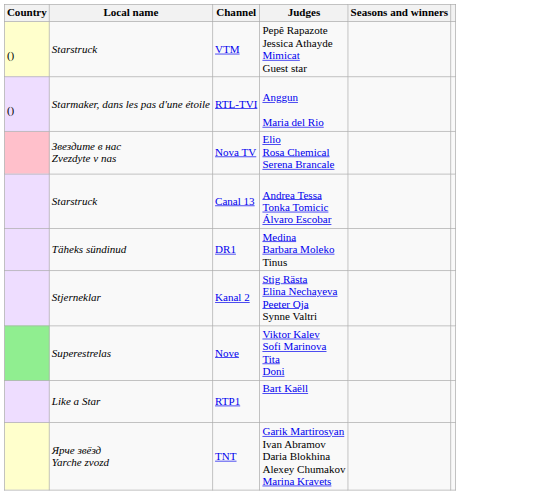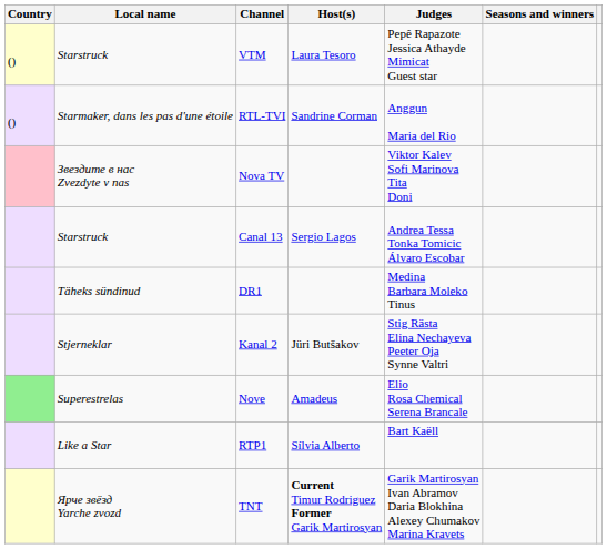+ column: Host(s) | Laura Tesoro | Sandrine Corman | Sergio Lagos | Jüri Butšakov | Amadeus | Sílvia Alberto | Current Timur Rodriguez Former Garik Martirosyan
Nova TV | Judges: Elio Rosa Chemical Serena Brancale -> Viktor Kalev Sofi Marinova Tita Doni
Nove | Judges: Viktor Kalev Sofi Marinova Tita Doni -> Elio Rosa Chemical Serena Brancale
